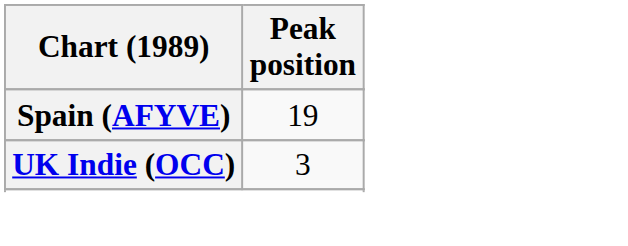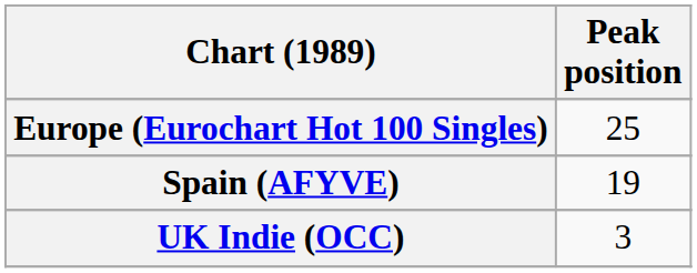+ row: Europe (Eurochart Hot 100 Singles) | 25
